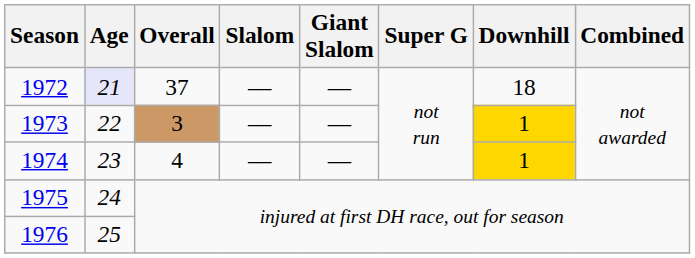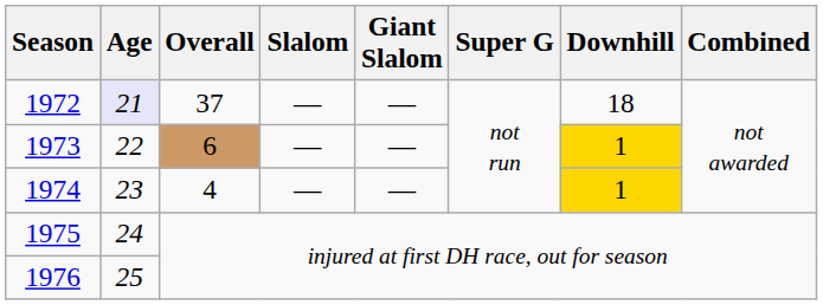1973 | Overall: 3 -> 6
